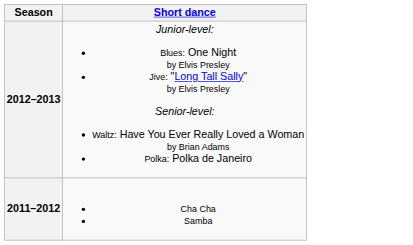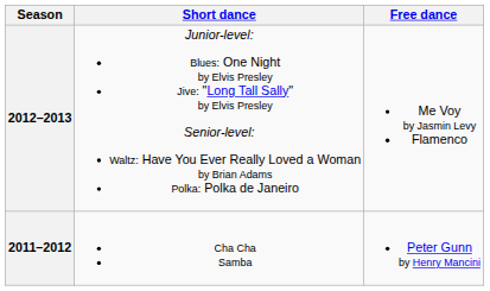+ column: Free dance | Me Voy by Jasmin Levy Flamenco | Peter Gunn by Henry Mancini
